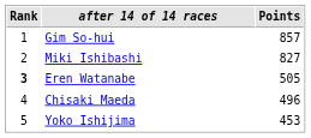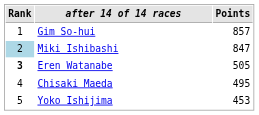Miki Ishibashi | Rank: no background -> lightblue background
Miki Ishibashi | Points: 827 -> 847
Chisaki Maeda | Points: 496 -> 495
